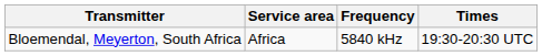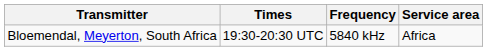columns swapped: Service area <-> Times
